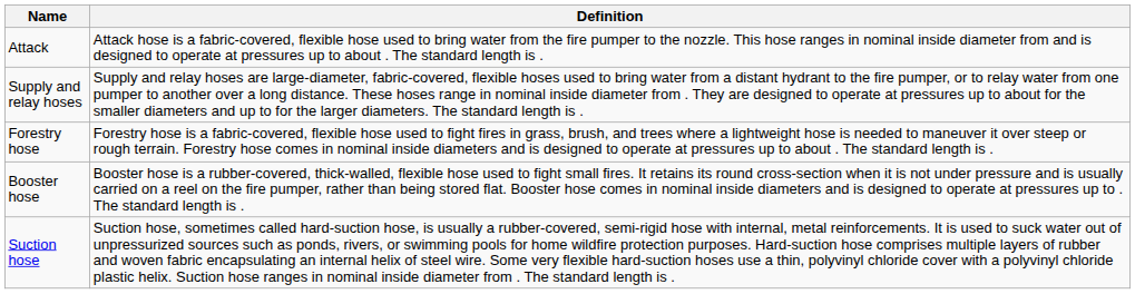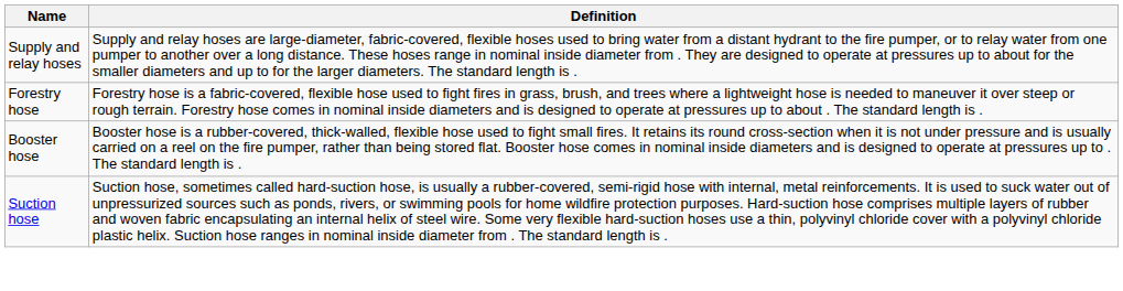- row: Attack | Attack hose is a fabric-covered, flexible hose used to bring water from the fire pumper to the nozzle. This hose ranges in nominal inside diameter from and is designed to operate at pressures up to about . The standard length is .
